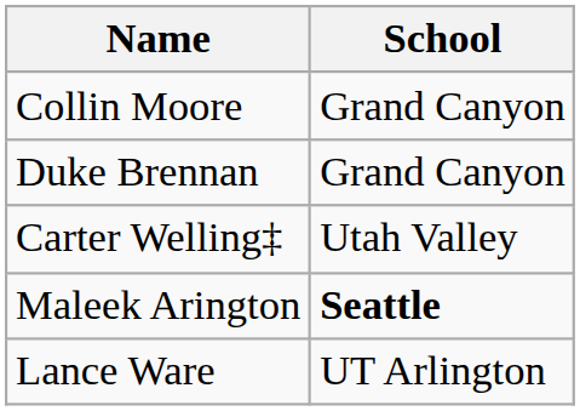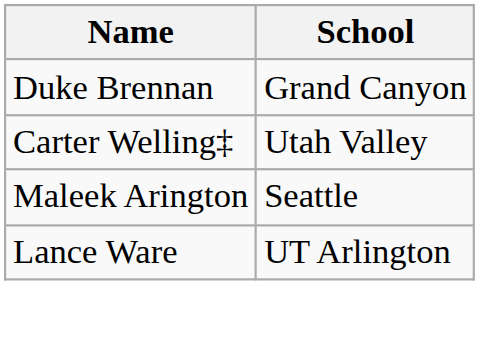- row: Collin Moore | Grand Canyon
Maleek Arington | School: bold -> normal
